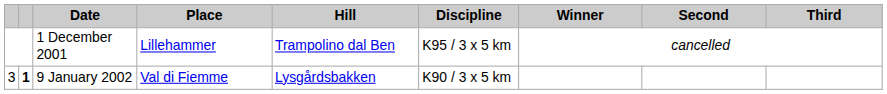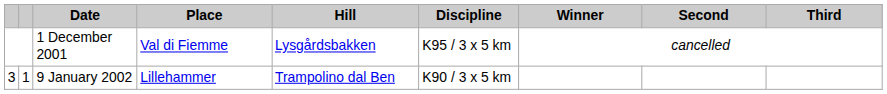1 December 2001 | Place: Lillehammer -> Val di Fiemme
1 December 2001 | Hill: Trampolino dal Ben -> Lysgårdsbakken
9 January 2002 | column 2: bold -> normal
9 January 2002 | Place: Val di Fiemme -> Lillehammer
9 January 2002 | Hill: Lysgårdsbakken -> Trampolino dal Ben
